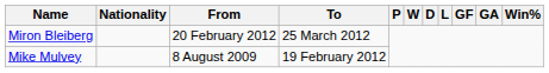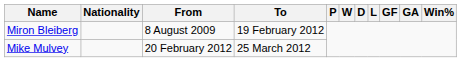Miron Bleiberg | From: 20 February 2012 -> 8 August 2009
Miron Bleiberg | To: 25 March 2012 -> 19 February 2012
Mike Mulvey | From: 8 August 2009 -> 20 February 2012
Mike Mulvey | To: 19 February 2012 -> 25 March 2012
